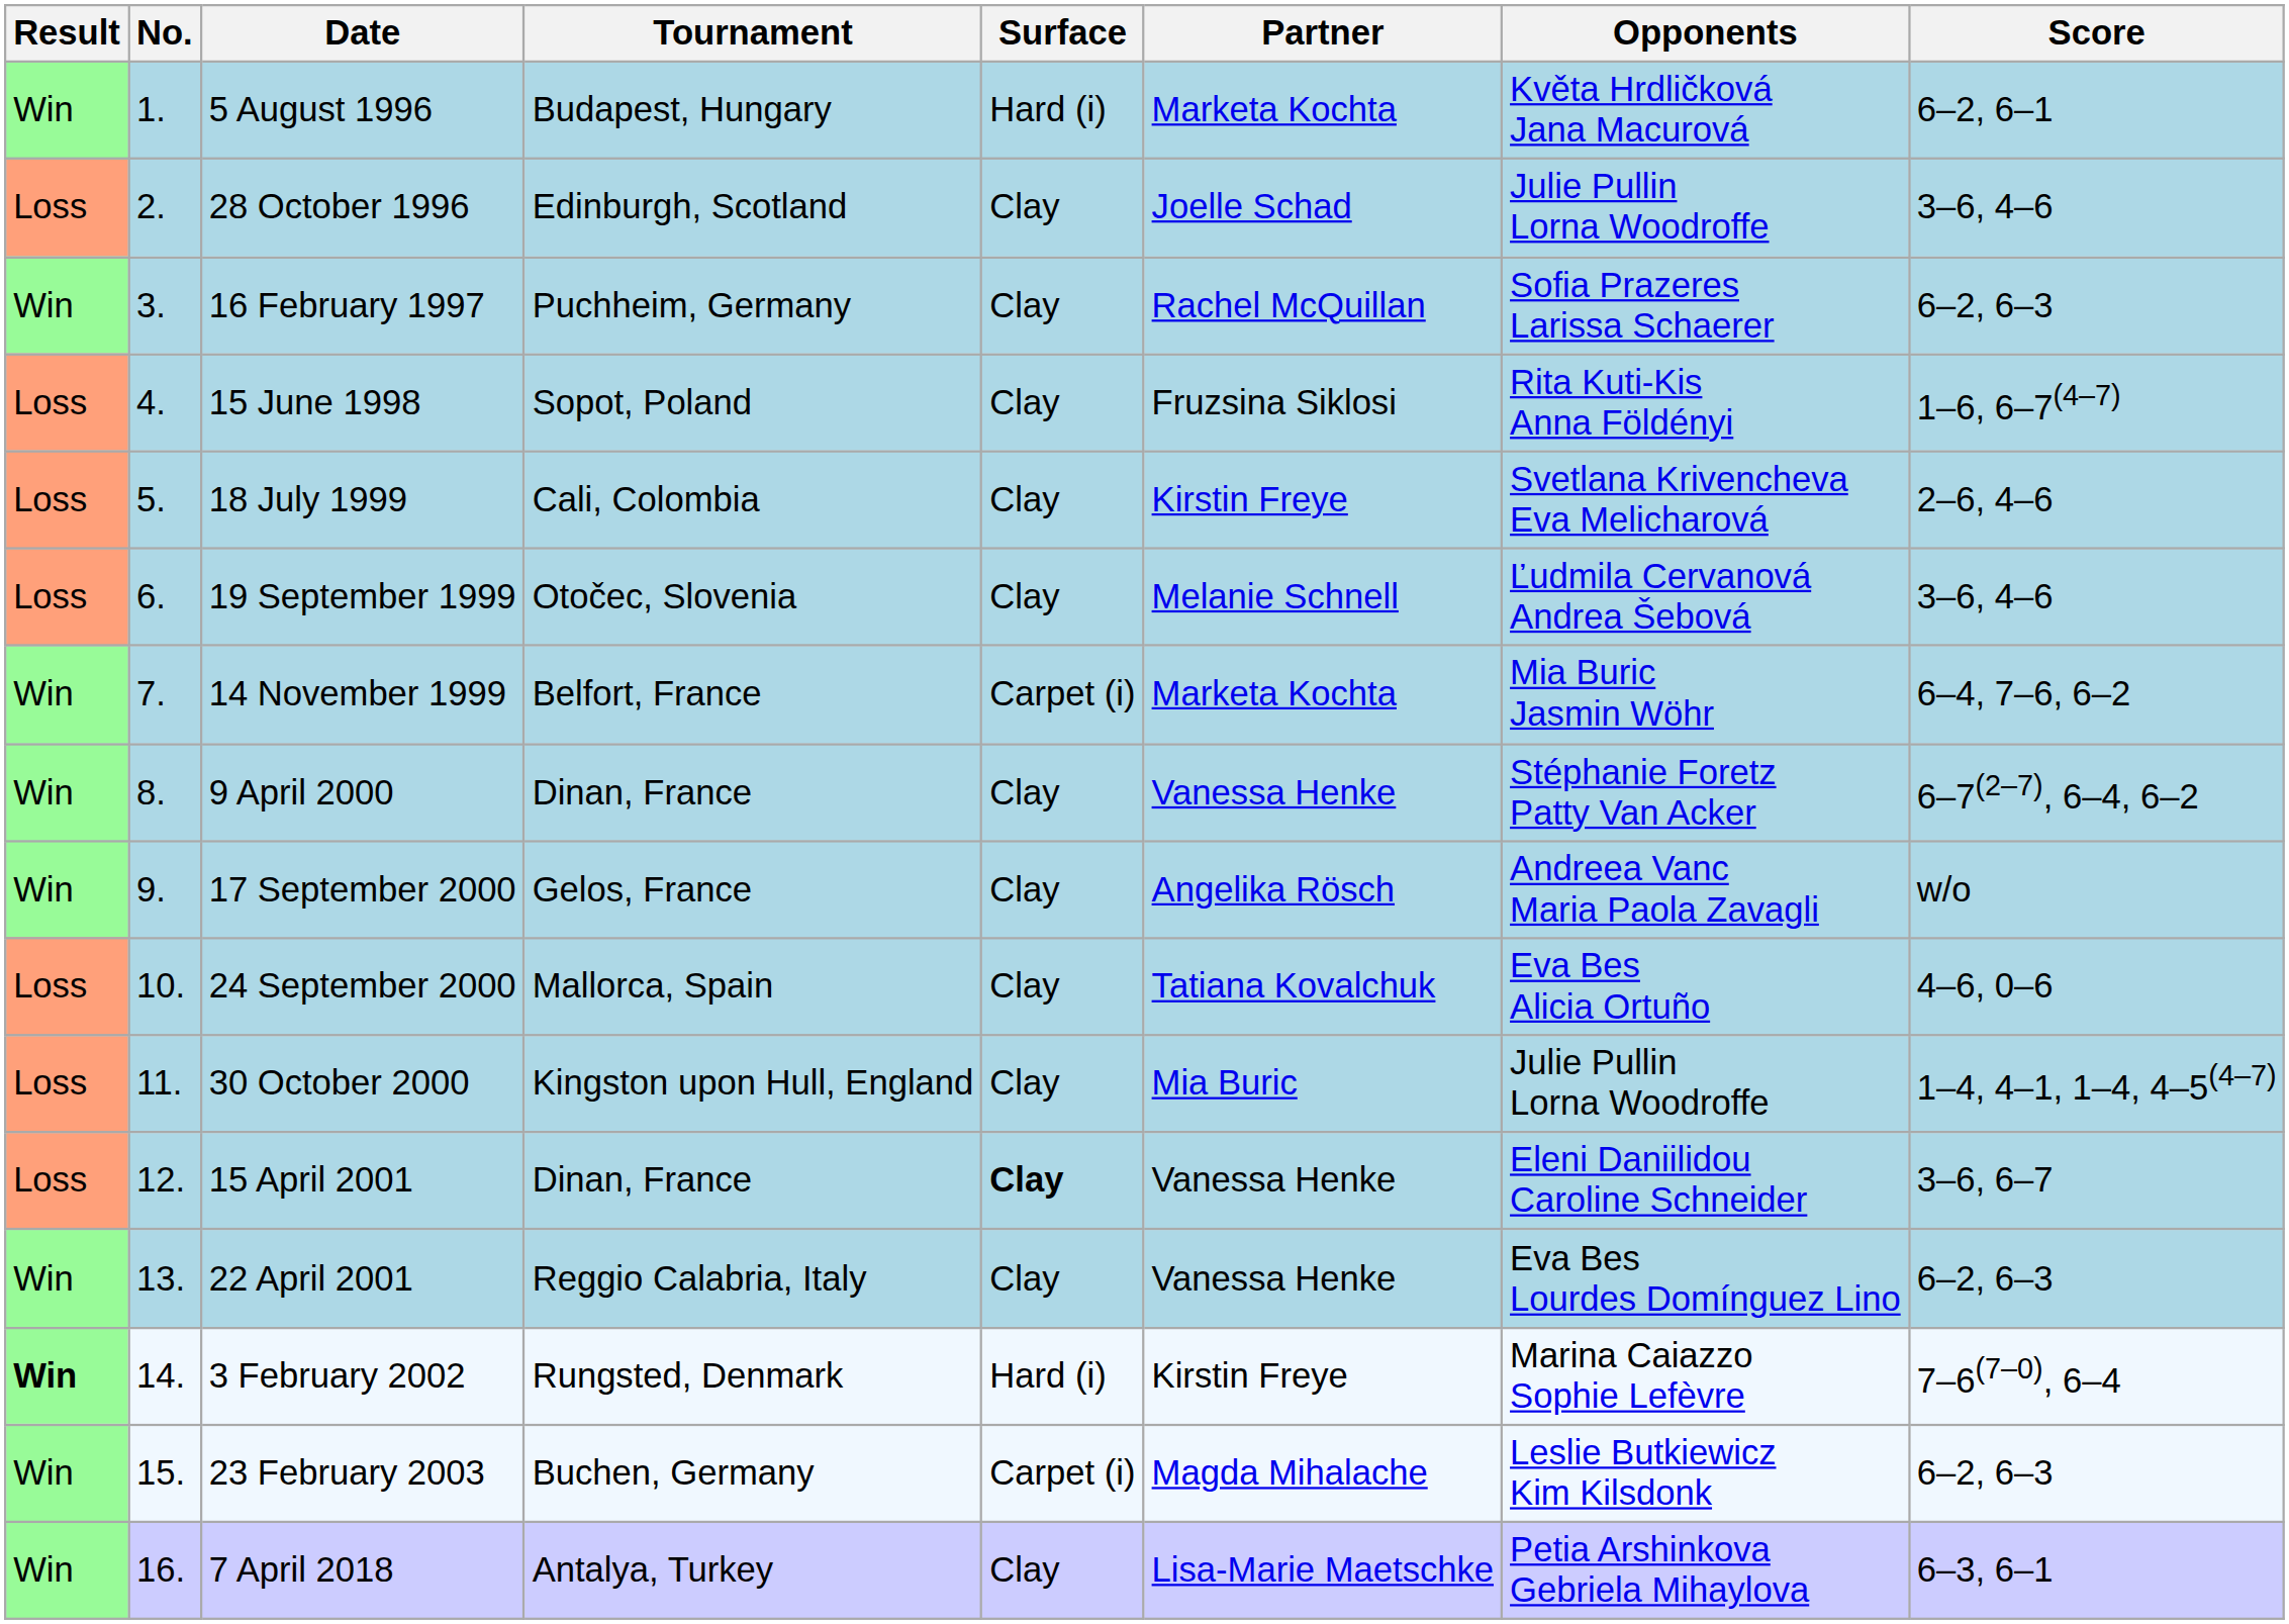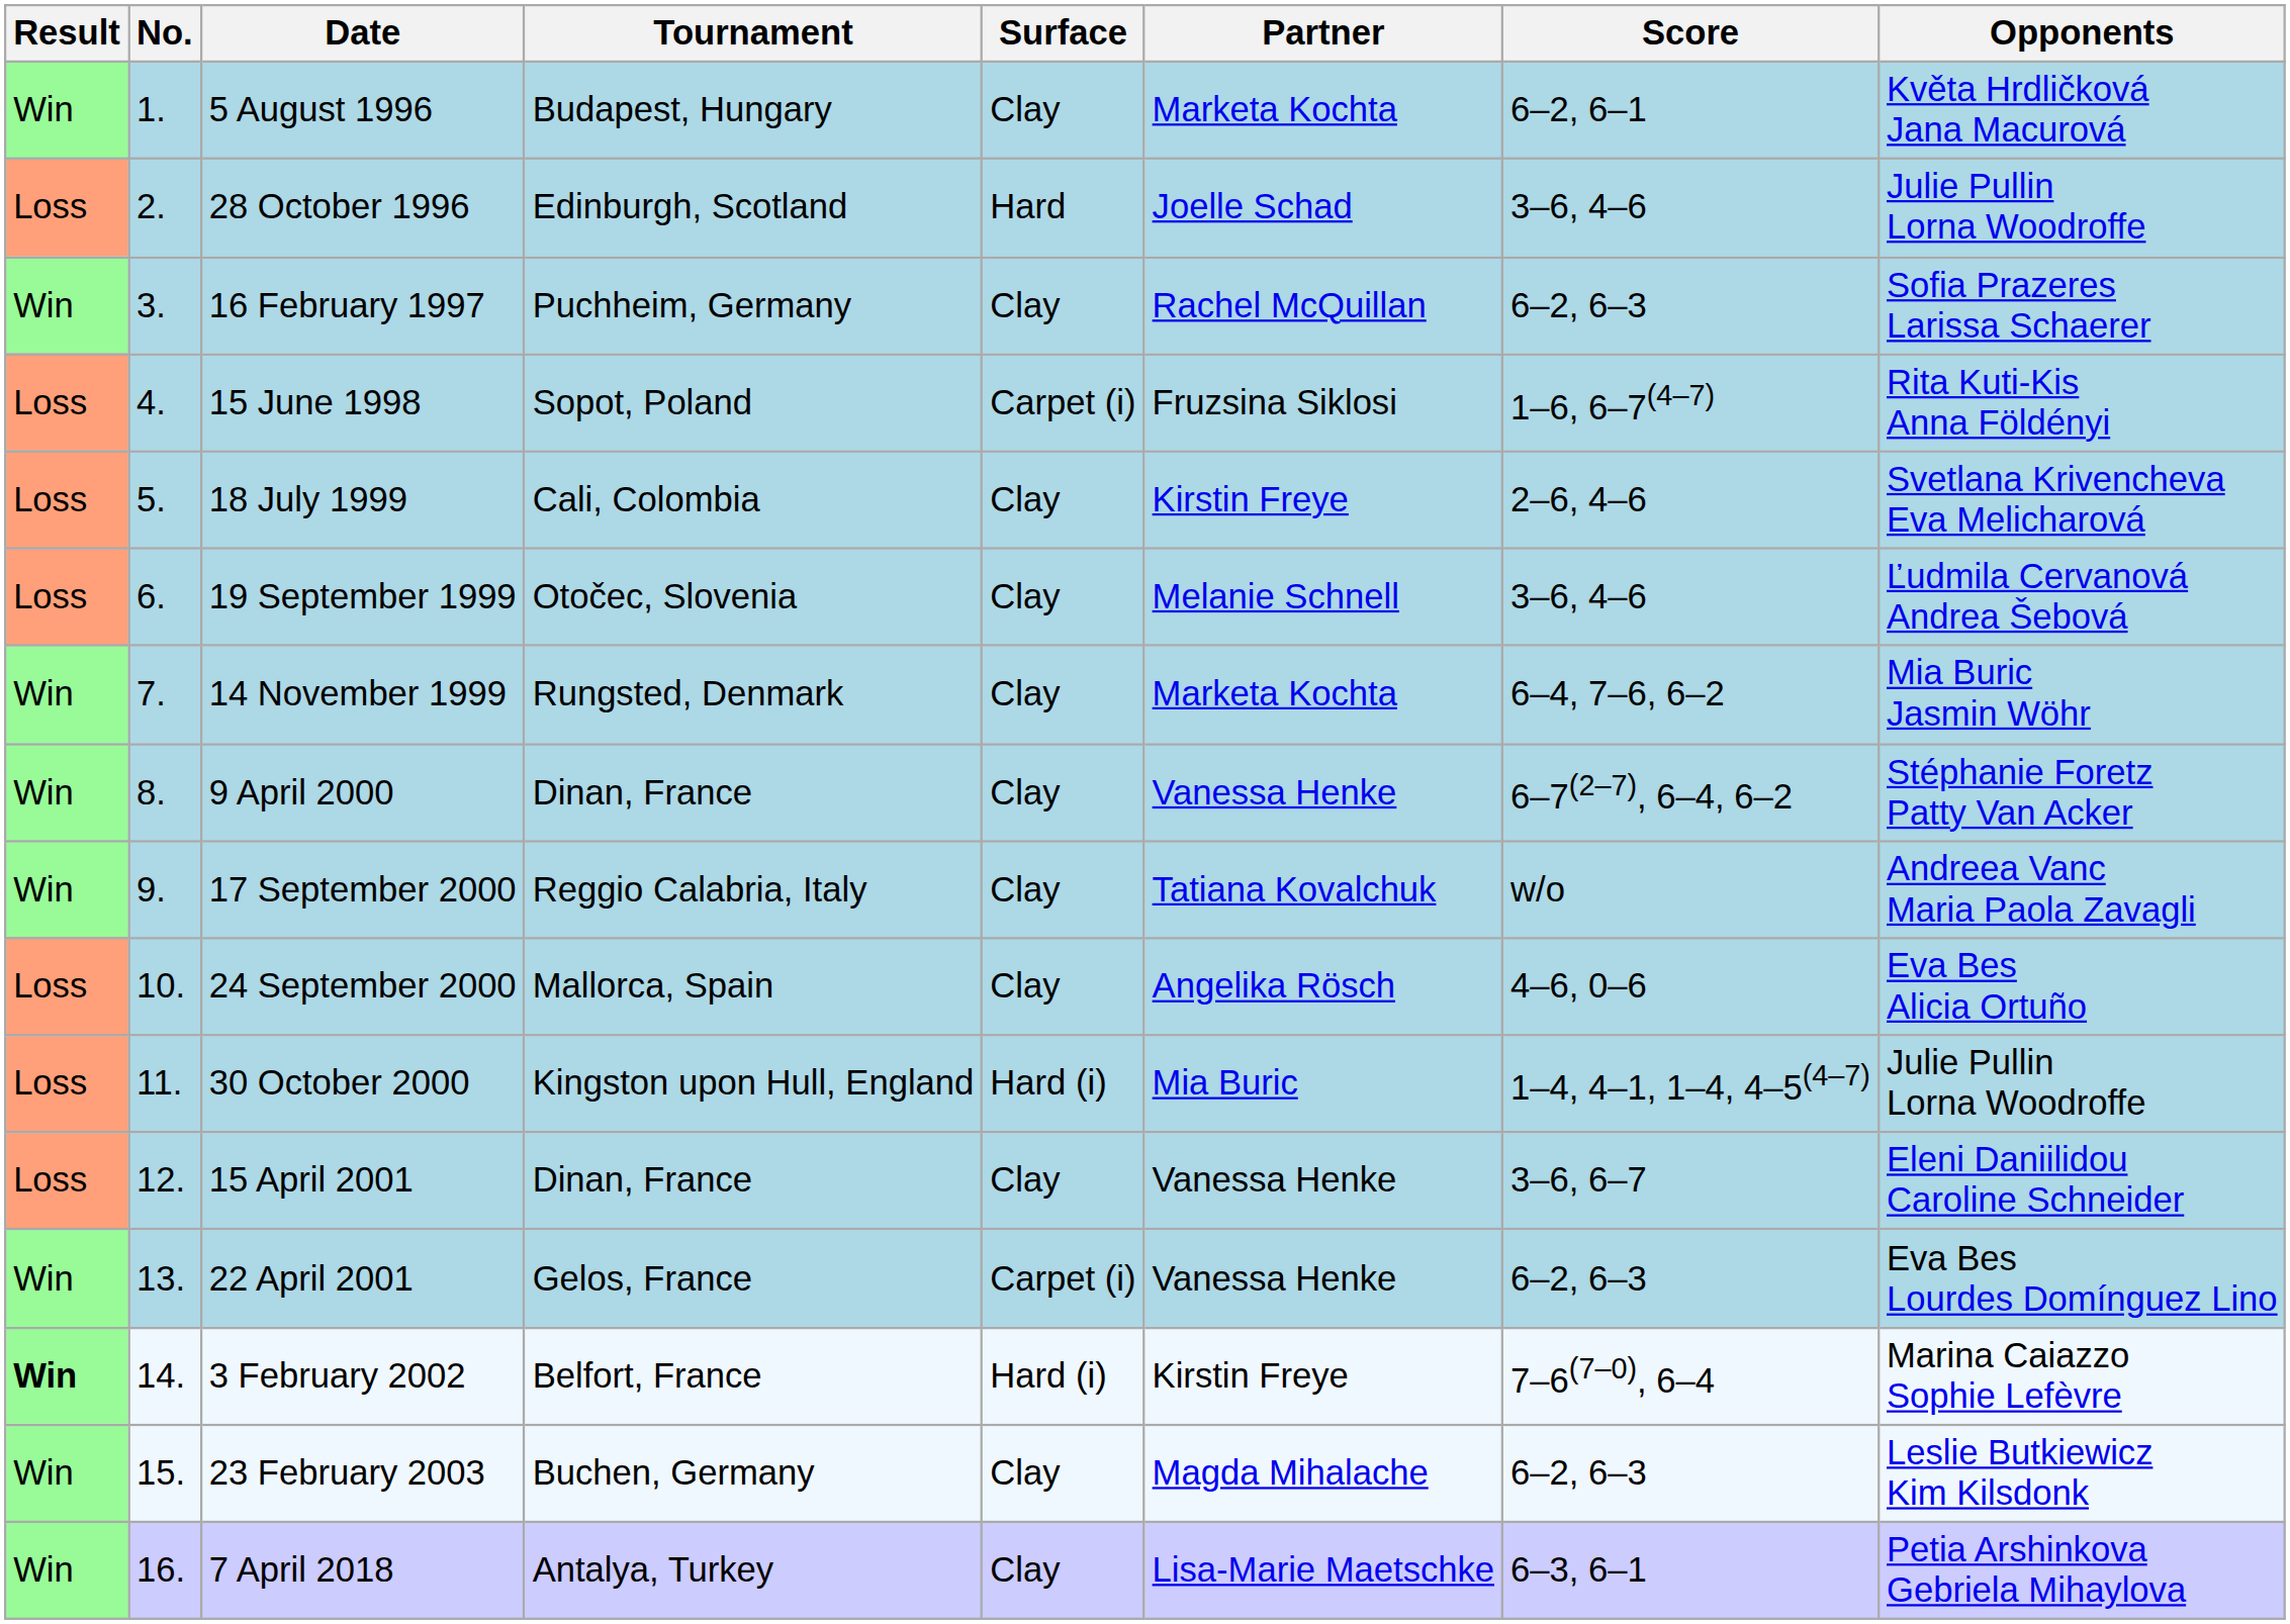columns swapped: Opponents <-> Score
5 August 1996 | Surface: Hard (i) -> Clay
28 October 1996 | Surface: Clay -> Hard
15 June 1998 | Surface: Clay -> Carpet (i)
14 November 1999 | Tournament: Belfort, France -> Rungsted, Denmark
14 November 1999 | Surface: Carpet (i) -> Clay
17 September 2000 | Tournament: Gelos, France -> Reggio Calabria, Italy
17 September 2000 | Partner: Angelika Rösch -> Tatiana Kovalchuk
24 September 2000 | Partner: Tatiana Kovalchuk -> Angelika Rösch
30 October 2000 | Surface: Clay -> Hard (i)
15 April 2001 | Surface: bold -> normal
22 April 2001 | Tournament: Reggio Calabria, Italy -> Gelos, France
22 April 2001 | Surface: Clay -> Carpet (i)
3 February 2002 | Tournament: Rungsted, Denmark -> Belfort, France
23 February 2003 | Surface: Carpet (i) -> Clay
